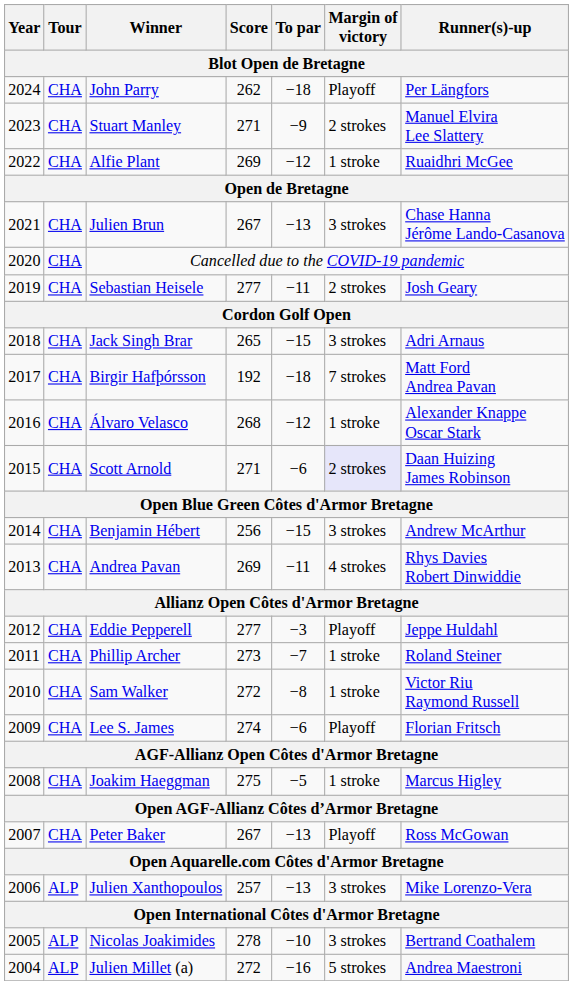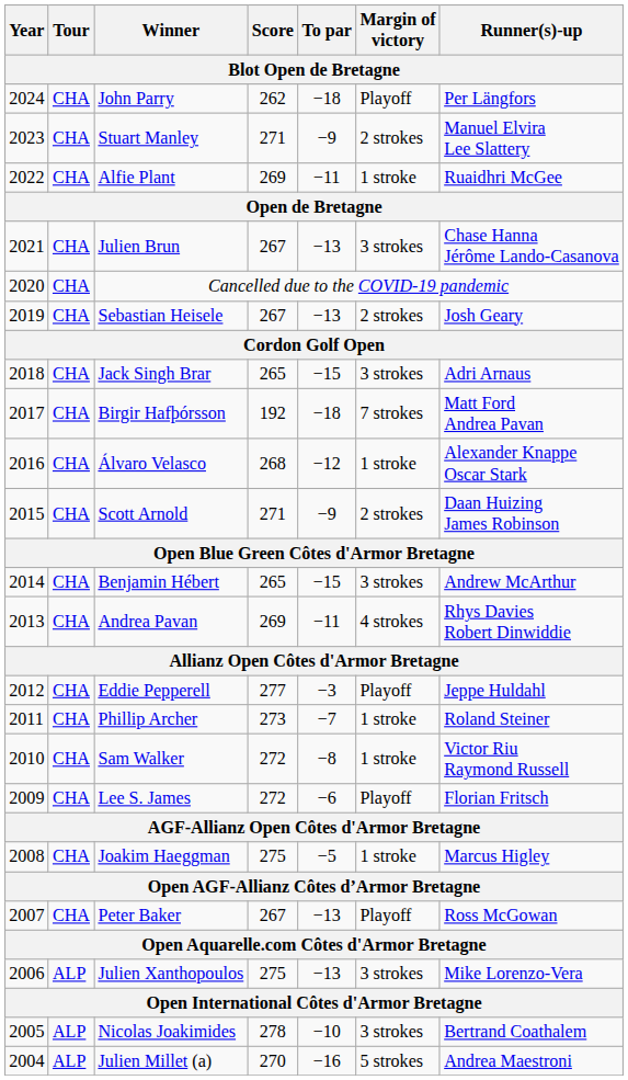Alfie Plant | To par: −12 -> −11
Sebastian Heisele | Score: 277 -> 267
Sebastian Heisele | To par: −11 -> −13
Scott Arnold | To par: −6 -> −9
Scott Arnold | Margin of victory: lavender background -> no background
Benjamin Hébert | Score: 256 -> 265
Lee S. James | Score: 274 -> 272
Julien Xanthopoulos | Score: 257 -> 275
Julien Millet (a) | Score: 272 -> 270
